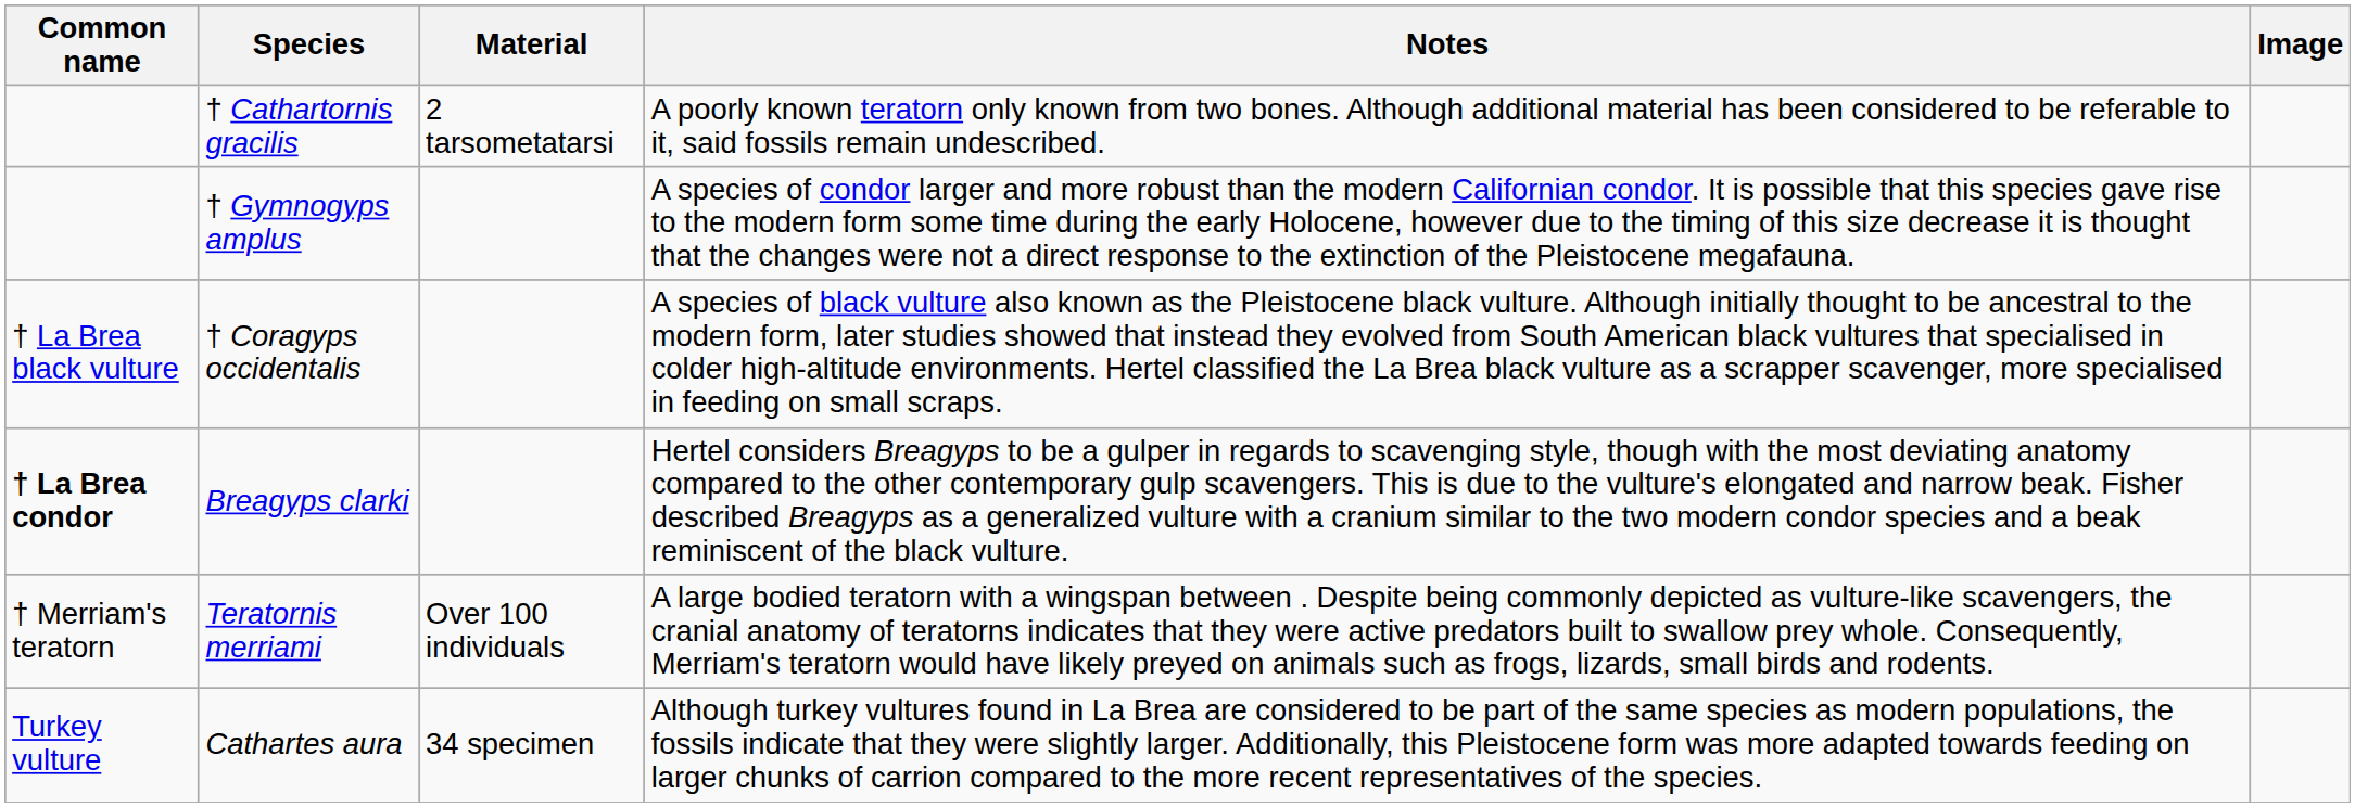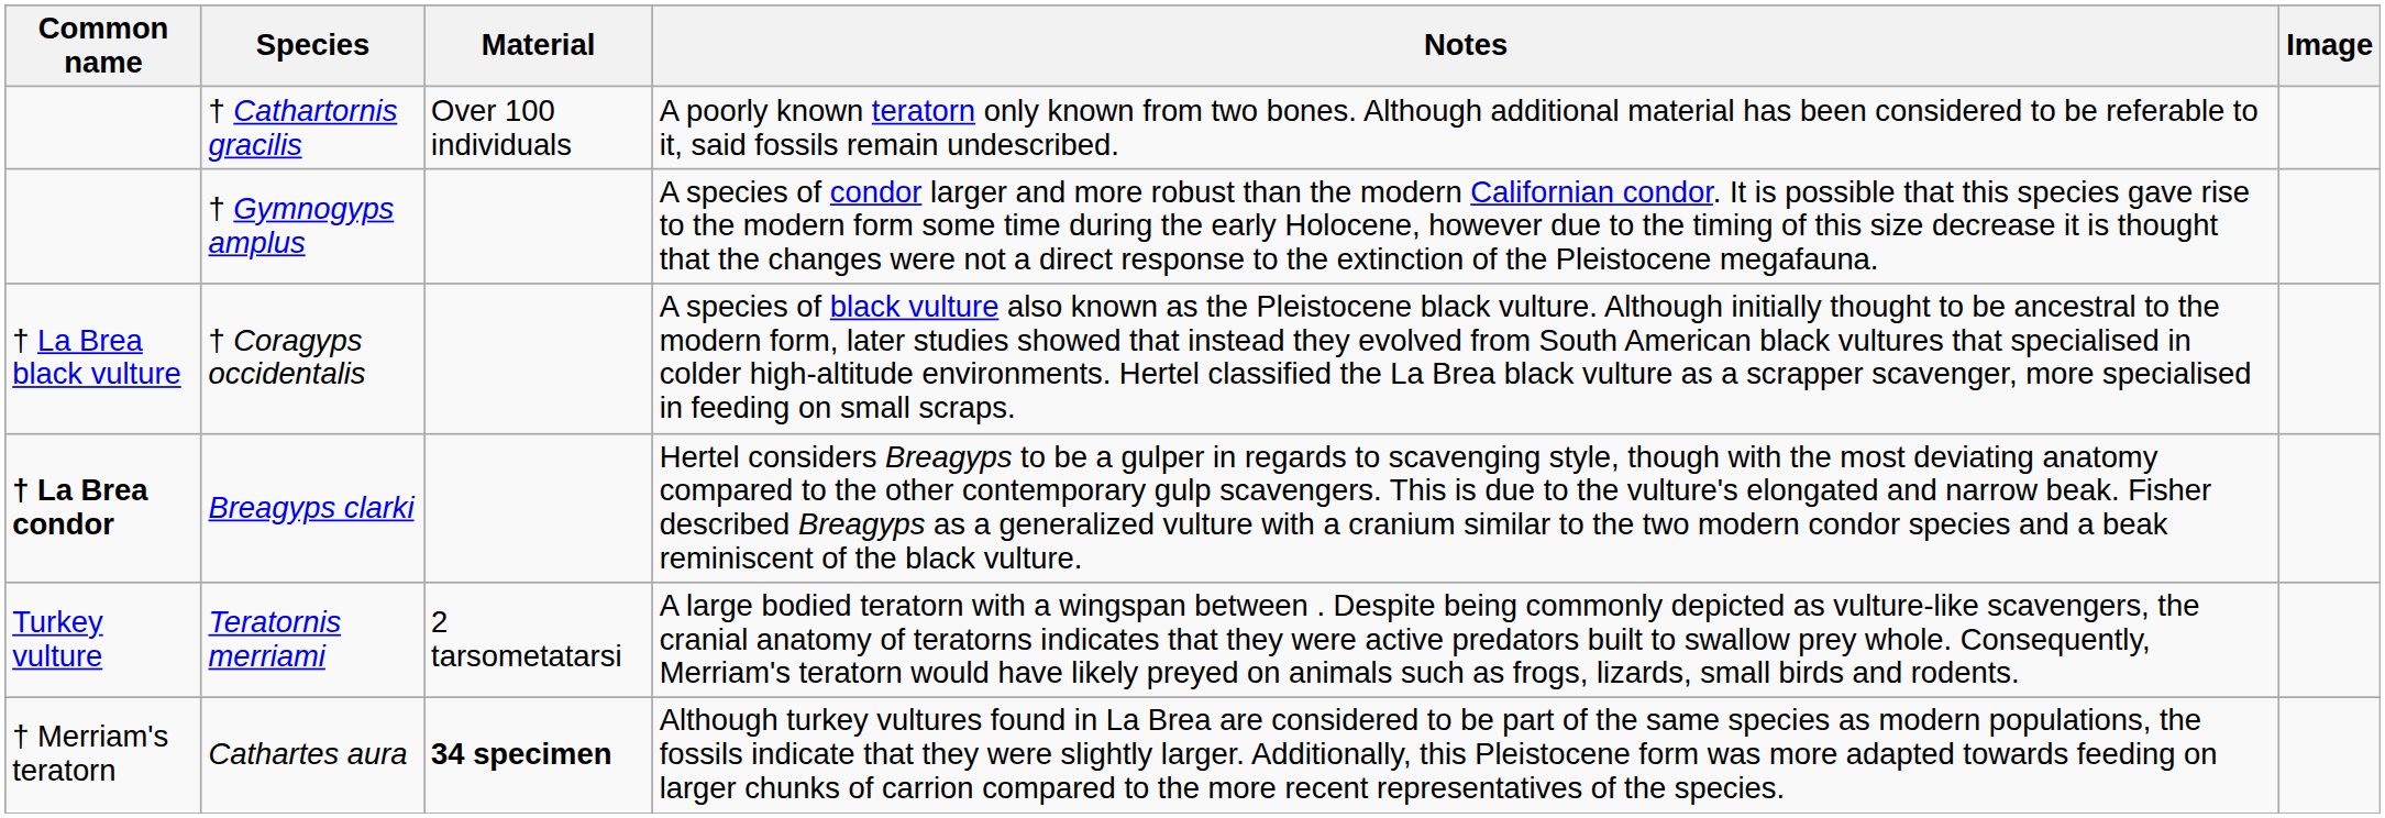† Cathartornis gracilis | Material: 2 tarsometatarsi -> Over 100 individuals
Teratornis merriami | Common name: † Merriam's teratorn -> Turkey vulture
Teratornis merriami | Material: Over 100 individuals -> 2 tarsometatarsi
Cathartes aura | Common name: Turkey vulture -> † Merriam's teratorn
Cathartes aura | Material: normal -> bold
